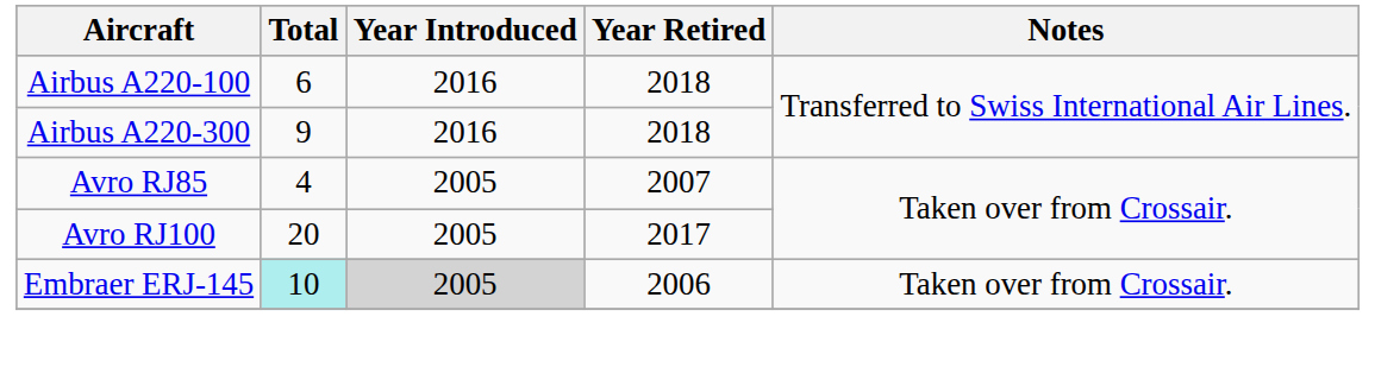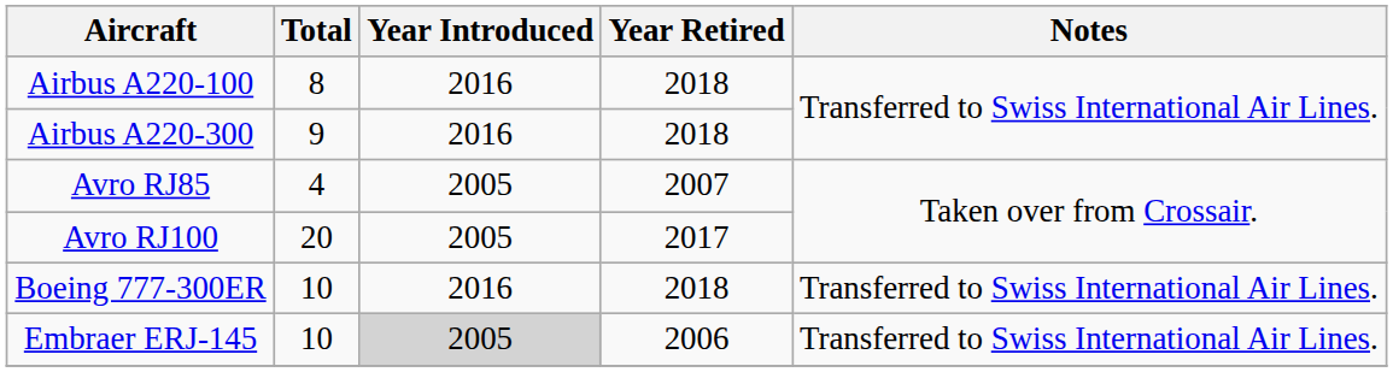Airbus A220-100 | Total: 6 -> 8
+ row: Boeing 777-300ER | 10 | 2016 | 2018 | Transferred to Swiss International Air Lines.
Embraer ERJ-145 | Total: paleturquoise background -> no background
Embraer ERJ-145 | Notes: Taken over from Crossair. -> Transferred to Swiss International Air Lines.
